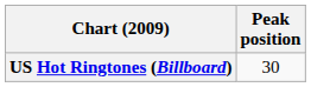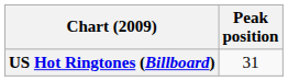US Hot Ringtones (Billboard) | Peak position: 30 -> 31
